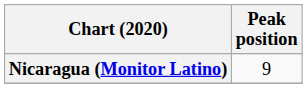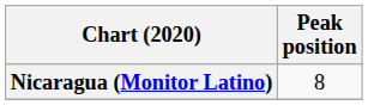Nicaragua (Monitor Latino) | Peak position: 9 -> 8
